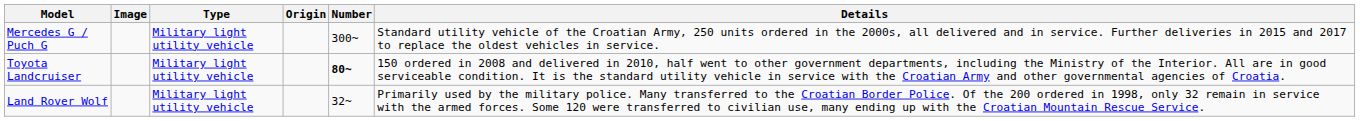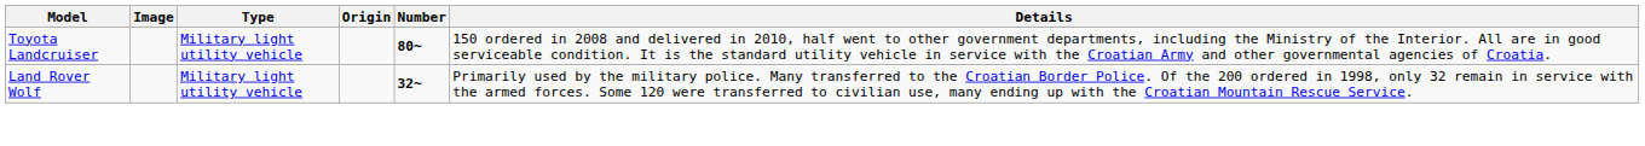- row: Mercedes G / Puch G | Military light utility vehicle | 300~ | Standard utility vehicle of the Croatian Army, 250 units ordered in the 2000s, all delivered and in service. Further deliveries in 2015 and 2017 to replace the oldest vehicles in service.
Land Rover Wolf | Number: normal -> bold
